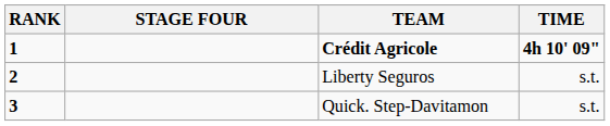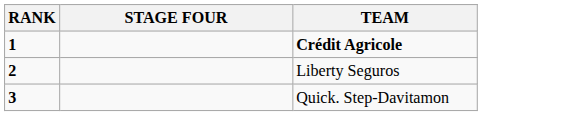- column: TIME | 4h 10' 09" | s.t. | s.t.
